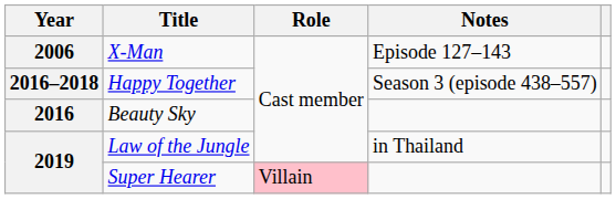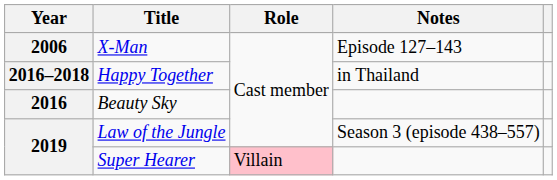Happy Together | Notes: Season 3 (episode 438–557) -> in Thailand
Law of the Jungle | Notes: in Thailand -> Season 3 (episode 438–557)
